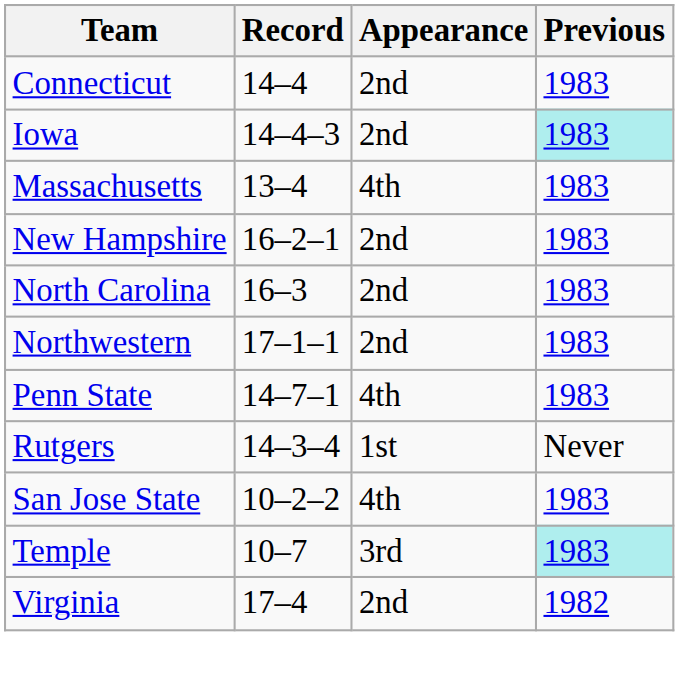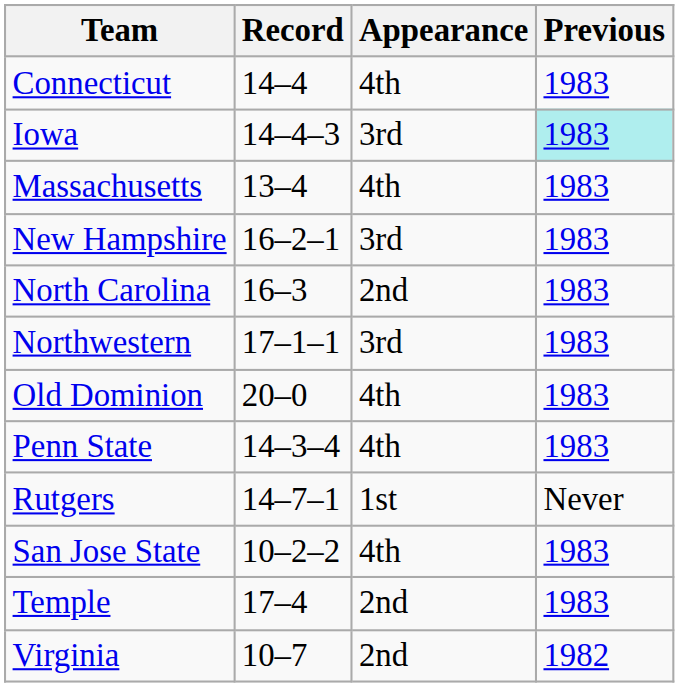Connecticut | Appearance: 2nd -> 4th
Iowa | Appearance: 2nd -> 3rd
New Hampshire | Appearance: 2nd -> 3rd
Northwestern | Appearance: 2nd -> 3rd
+ row: Old Dominion | 20–0 | 4th | 1983
Penn State | Record: 14–7–1 -> 14–3–4
Rutgers | Record: 14–3–4 -> 14–7–1
Temple | Record: 10–7 -> 17–4
Temple | Appearance: 3rd -> 2nd
Temple | Previous: paleturquoise background -> no background
Virginia | Record: 17–4 -> 10–7
